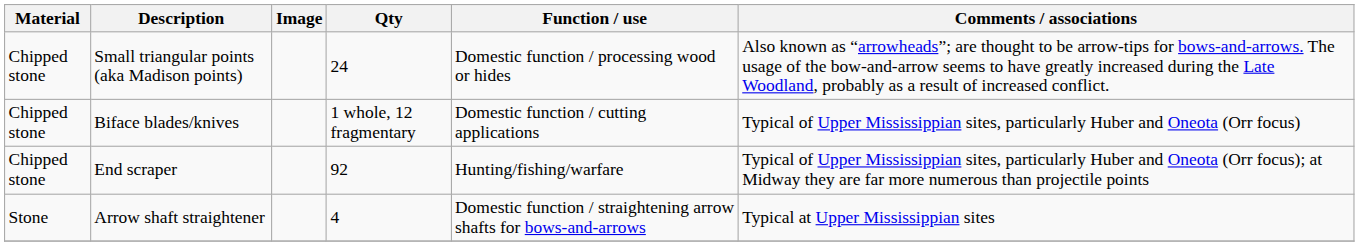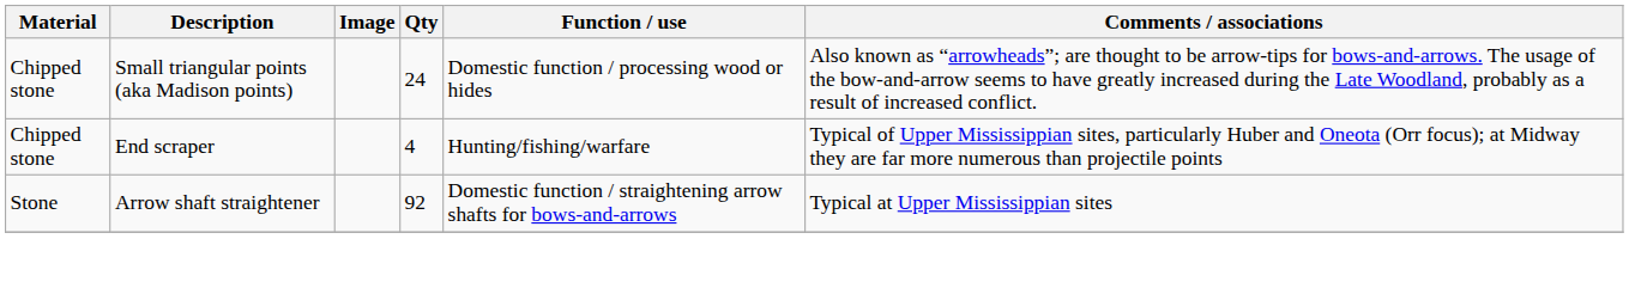- row: Chipped stone | Biface blades/knives | 1 whole, 12 fragmentary | Domestic function / cutting applications | Typical of Upper Mississippian sites, particularly Huber and Oneota (Orr focus)
End scraper | Qty: 92 -> 4
Arrow shaft straightener | Qty: 4 -> 92
